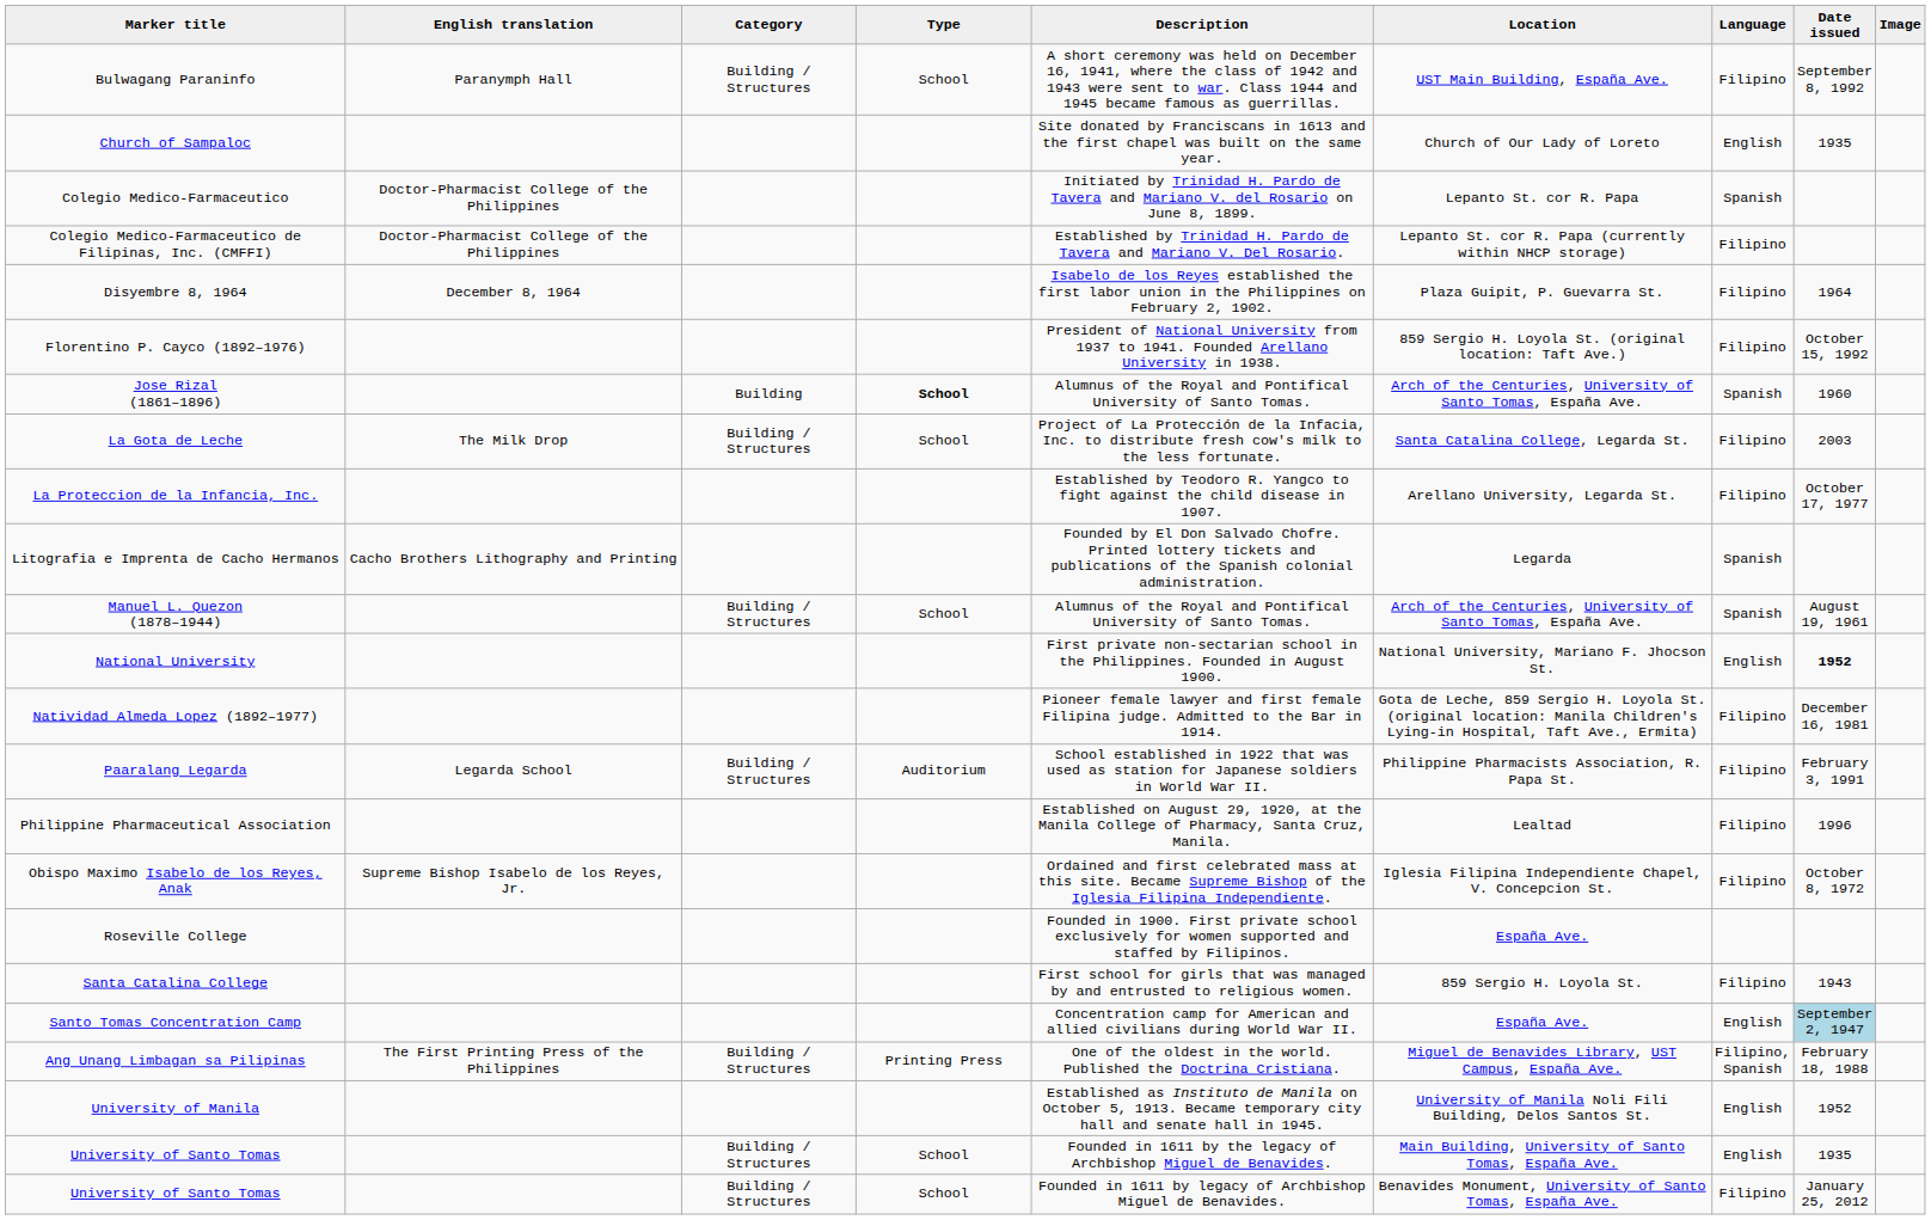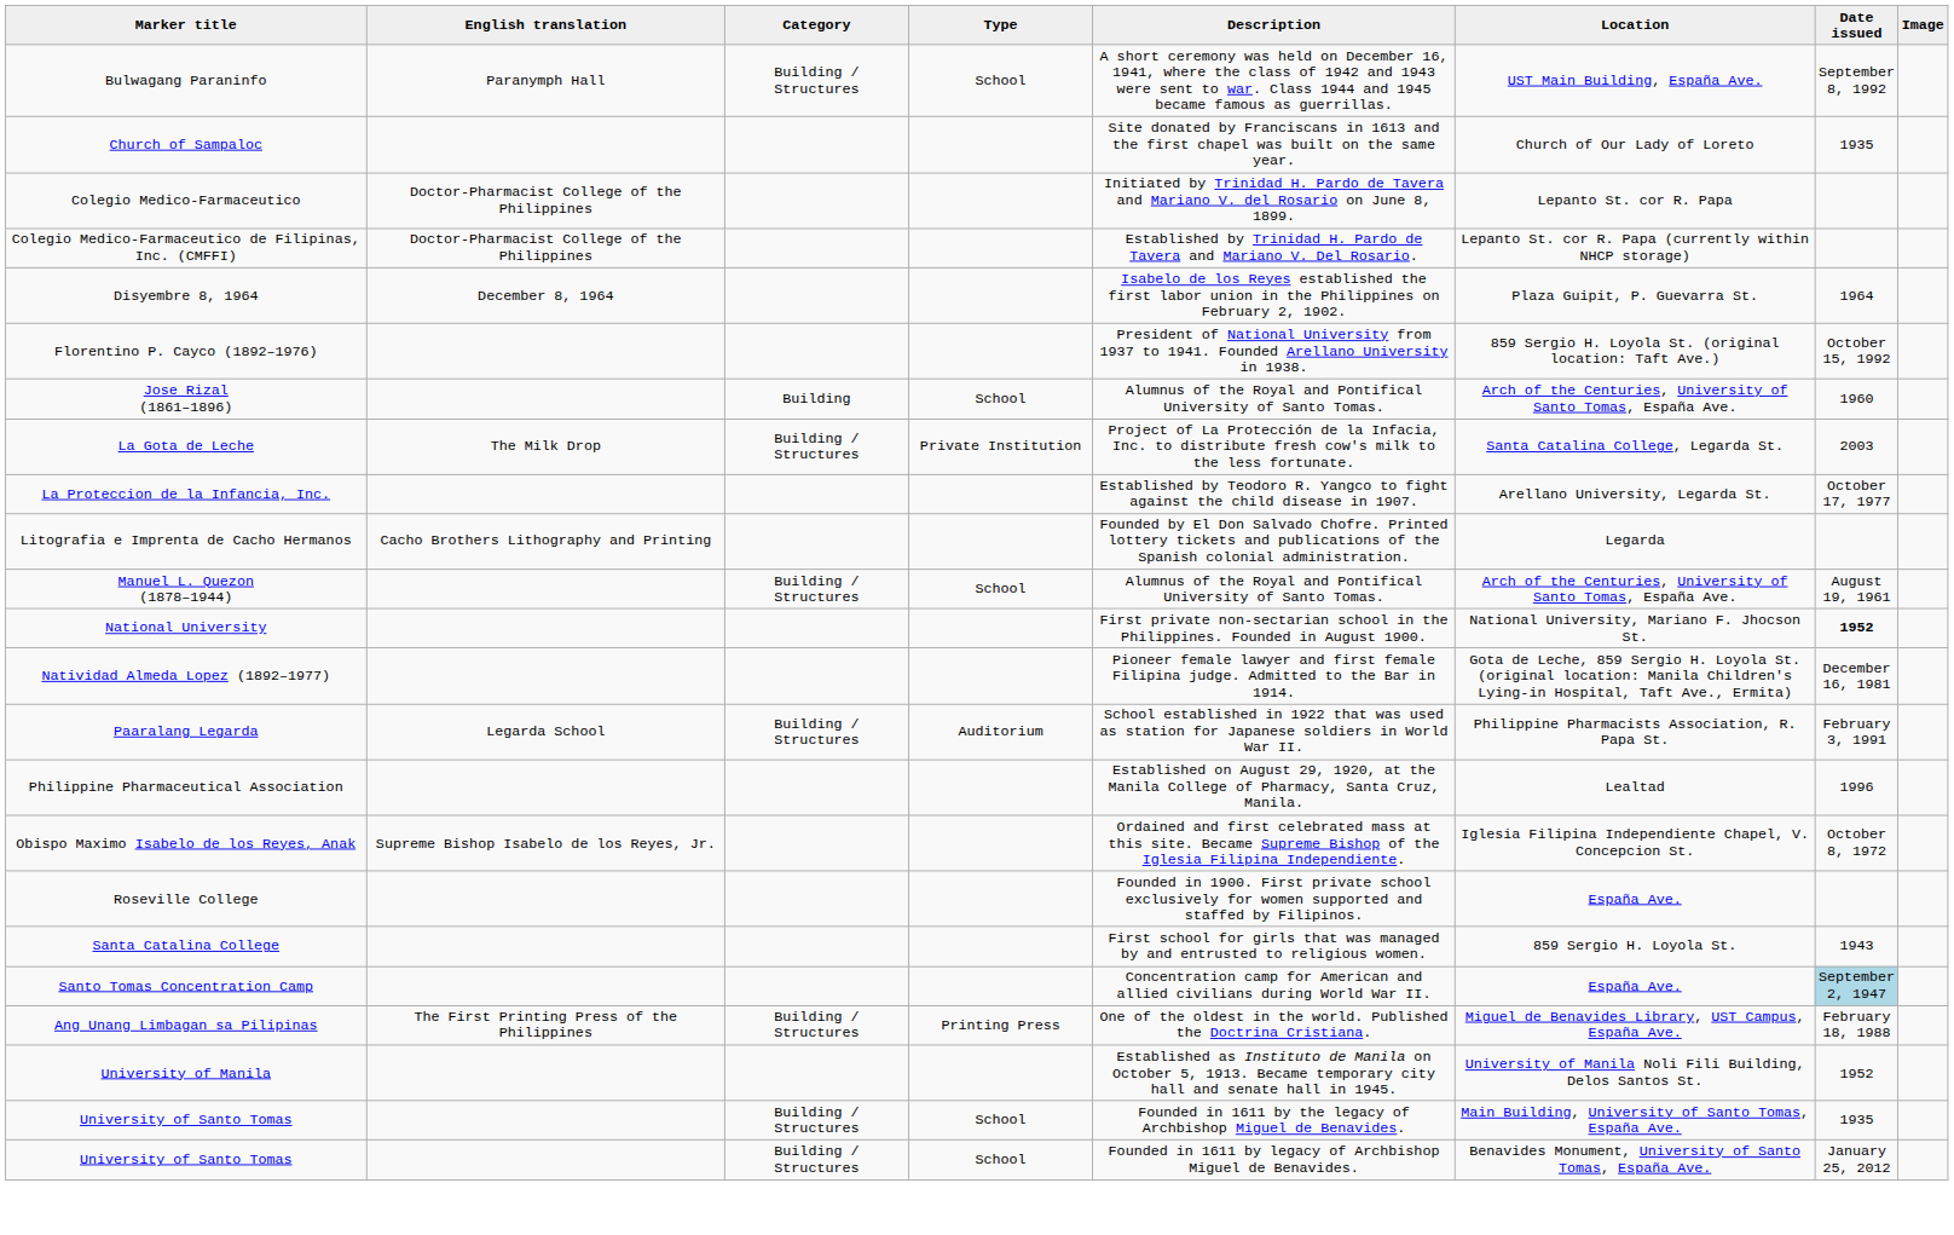- column: Language | Filipino | English | Spanish | Filipino | Filipino | Filipino | Spanish | Filipino | Filipino | Spanish | Spanish | English | Filipino | Filipino | Filipino | Filipino | Filipino | English | Filipino, Spanish | English | English | Filipino
Jose Rizal (1861–1896) | Type: bold -> normal
La Gota de Leche | Type: School -> Private Institution
